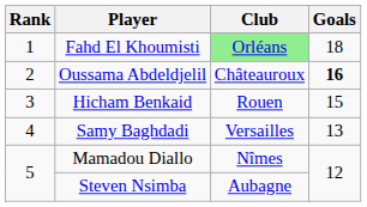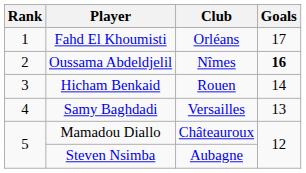Fahd El Khoumisti | Club: lightgreen background -> no background
Fahd El Khoumisti | Goals: 18 -> 17
Oussama Abdeldjelil | Club: Châteauroux -> Nîmes
Hicham Benkaid | Goals: 15 -> 14
Mamadou Diallo | Club: Nîmes -> Châteauroux
